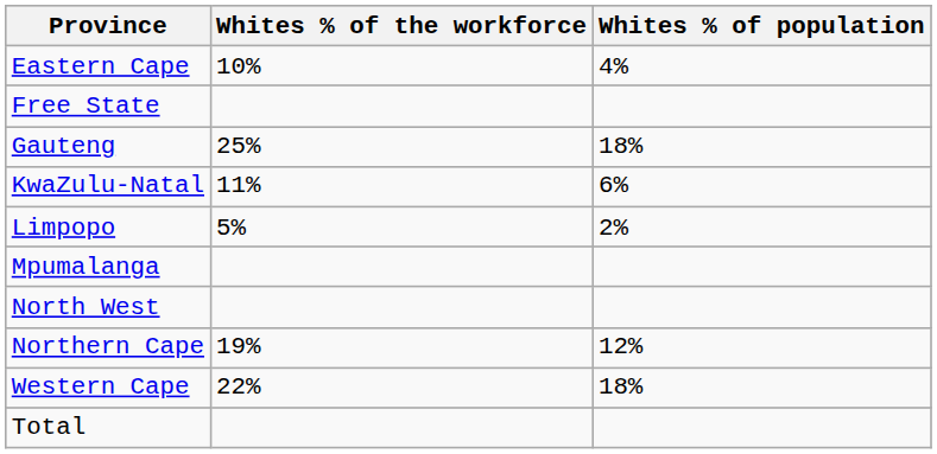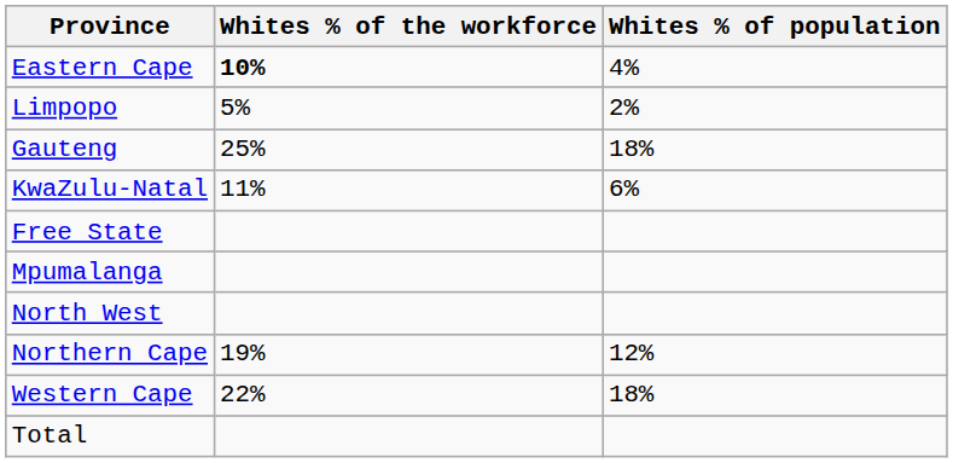Eastern Cape | Whites % of the workforce: normal -> bold
rows swapped: Free State <-> Limpopo
